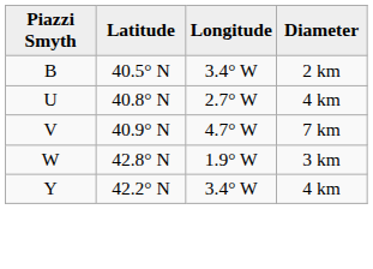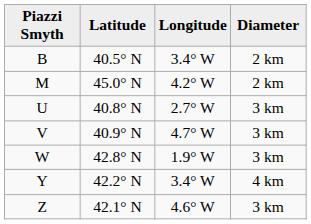+ row: M | 45.0° N | 4.2° W | 2 km
U | Diameter: 4 km -> 3 km
V | Diameter: 7 km -> 3 km
+ row: Z | 42.1° N | 4.6° W | 3 km
